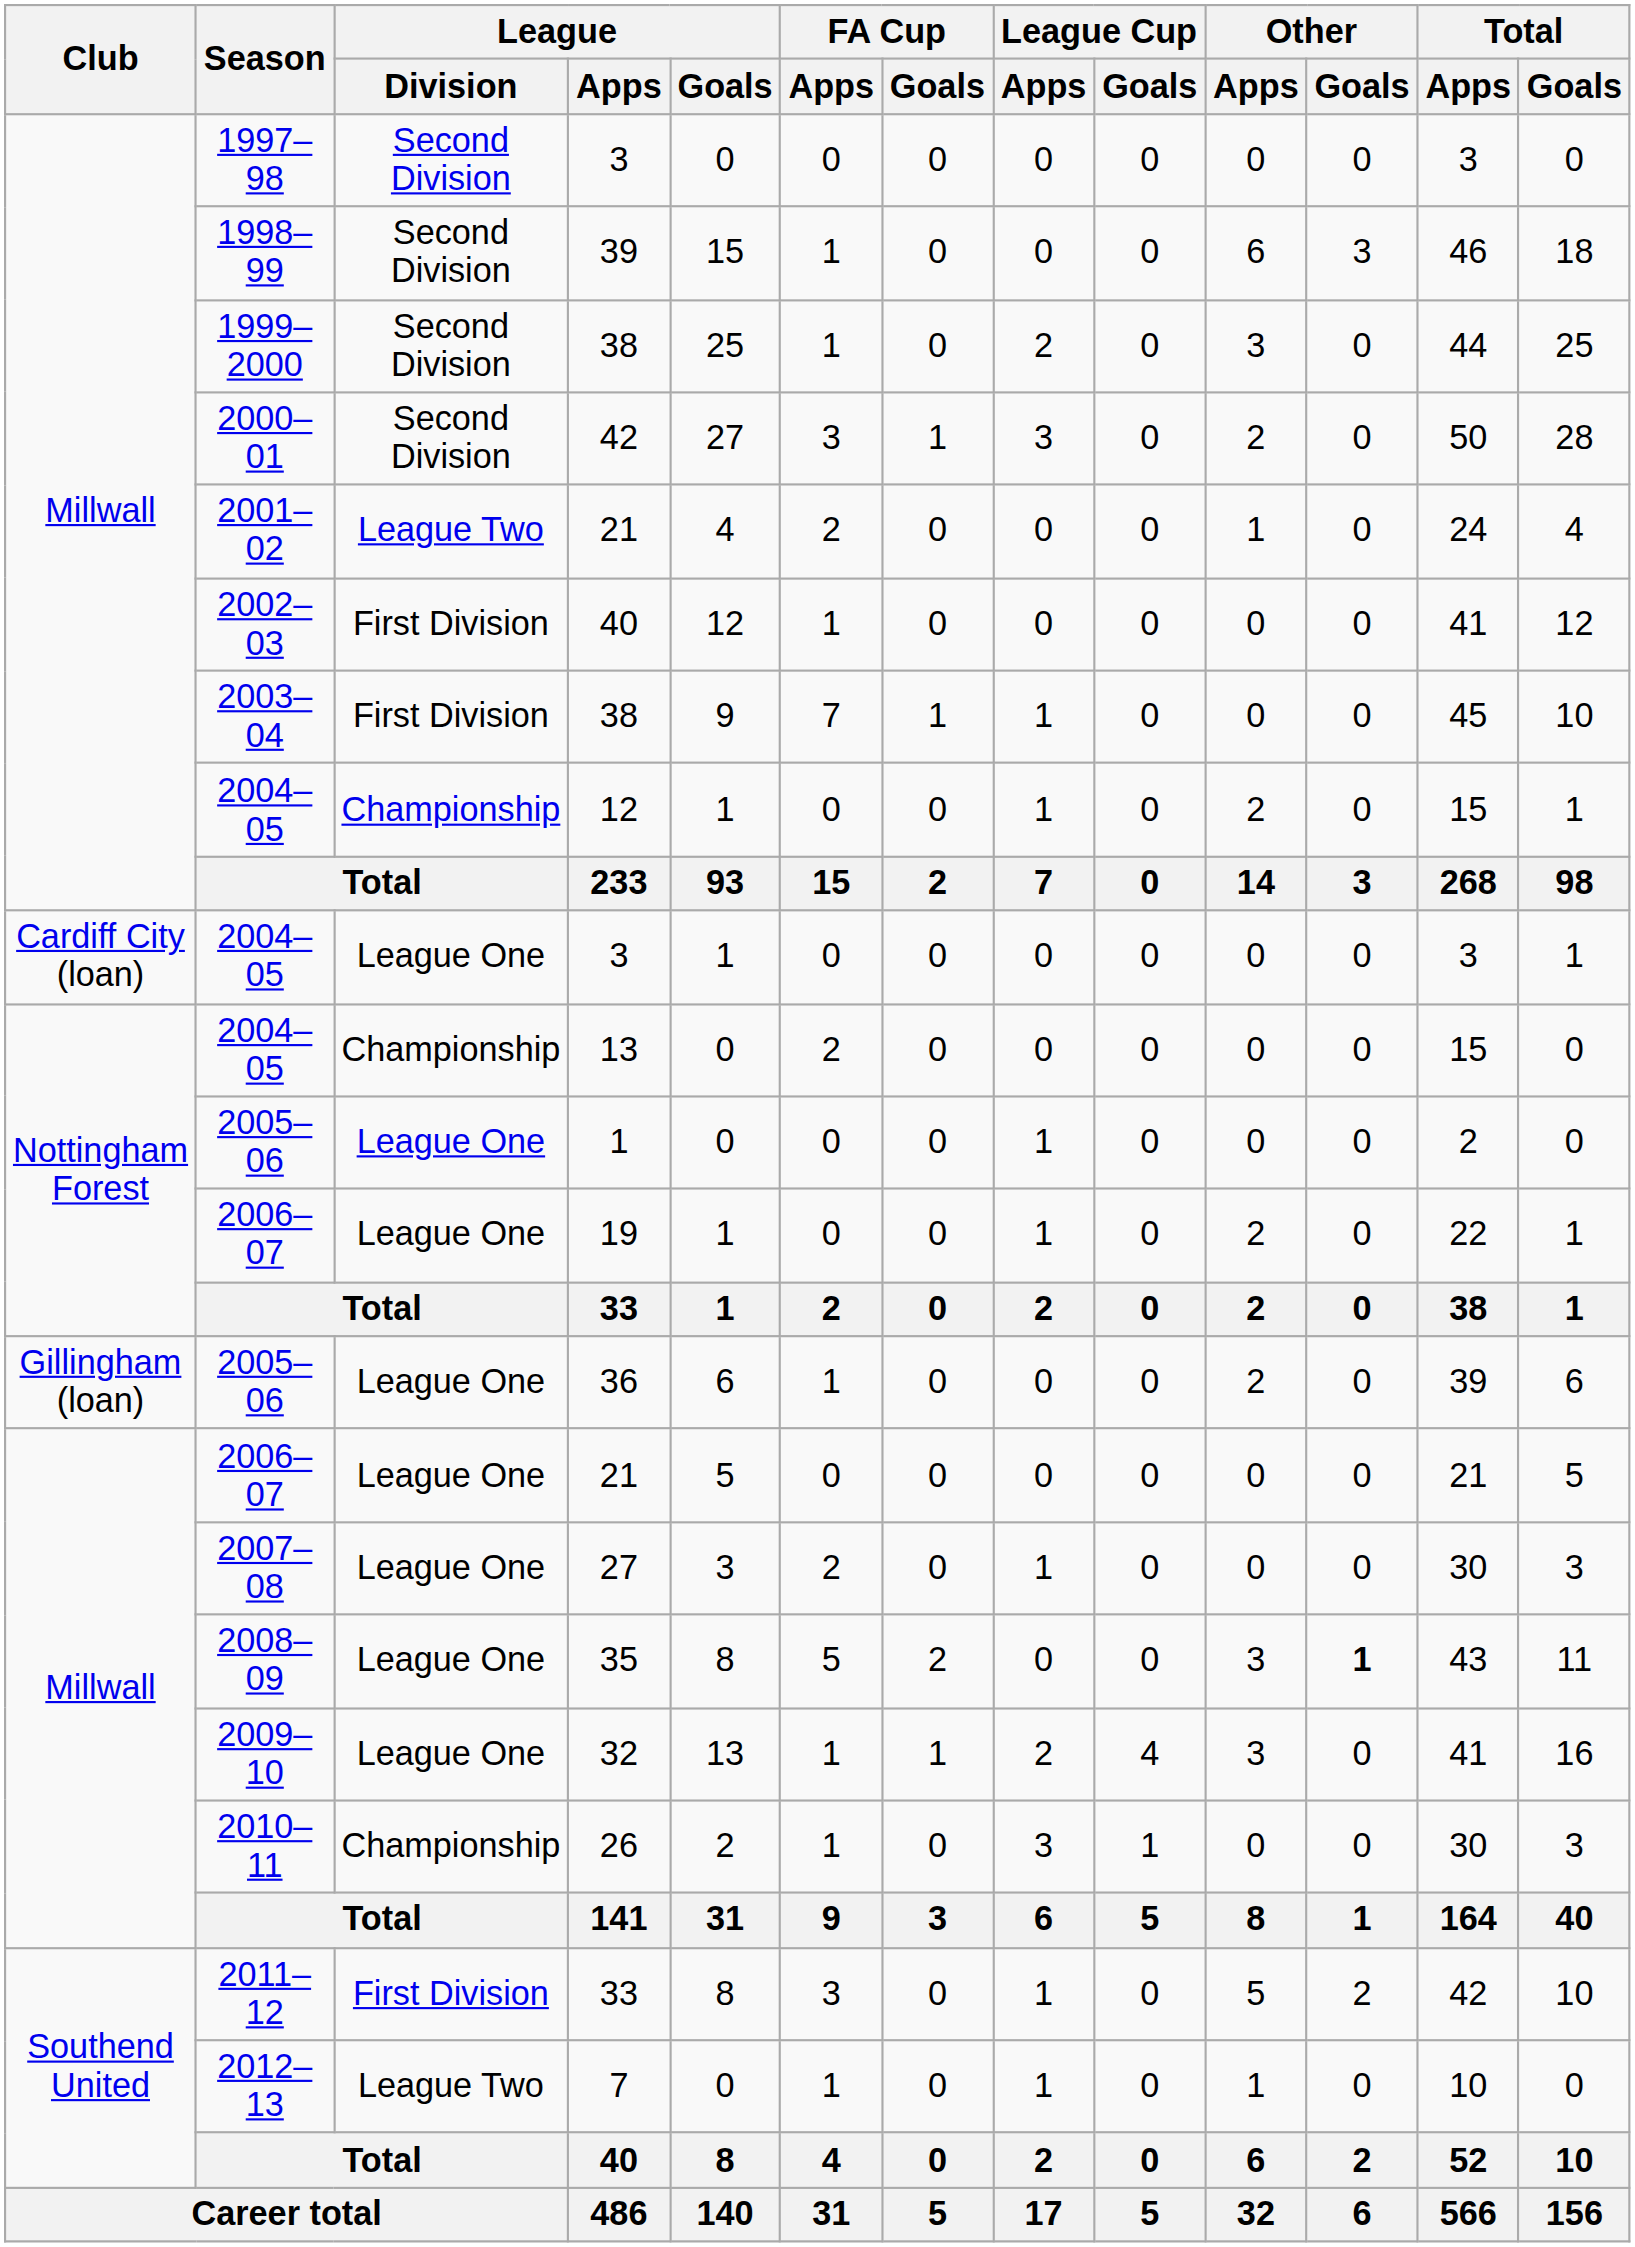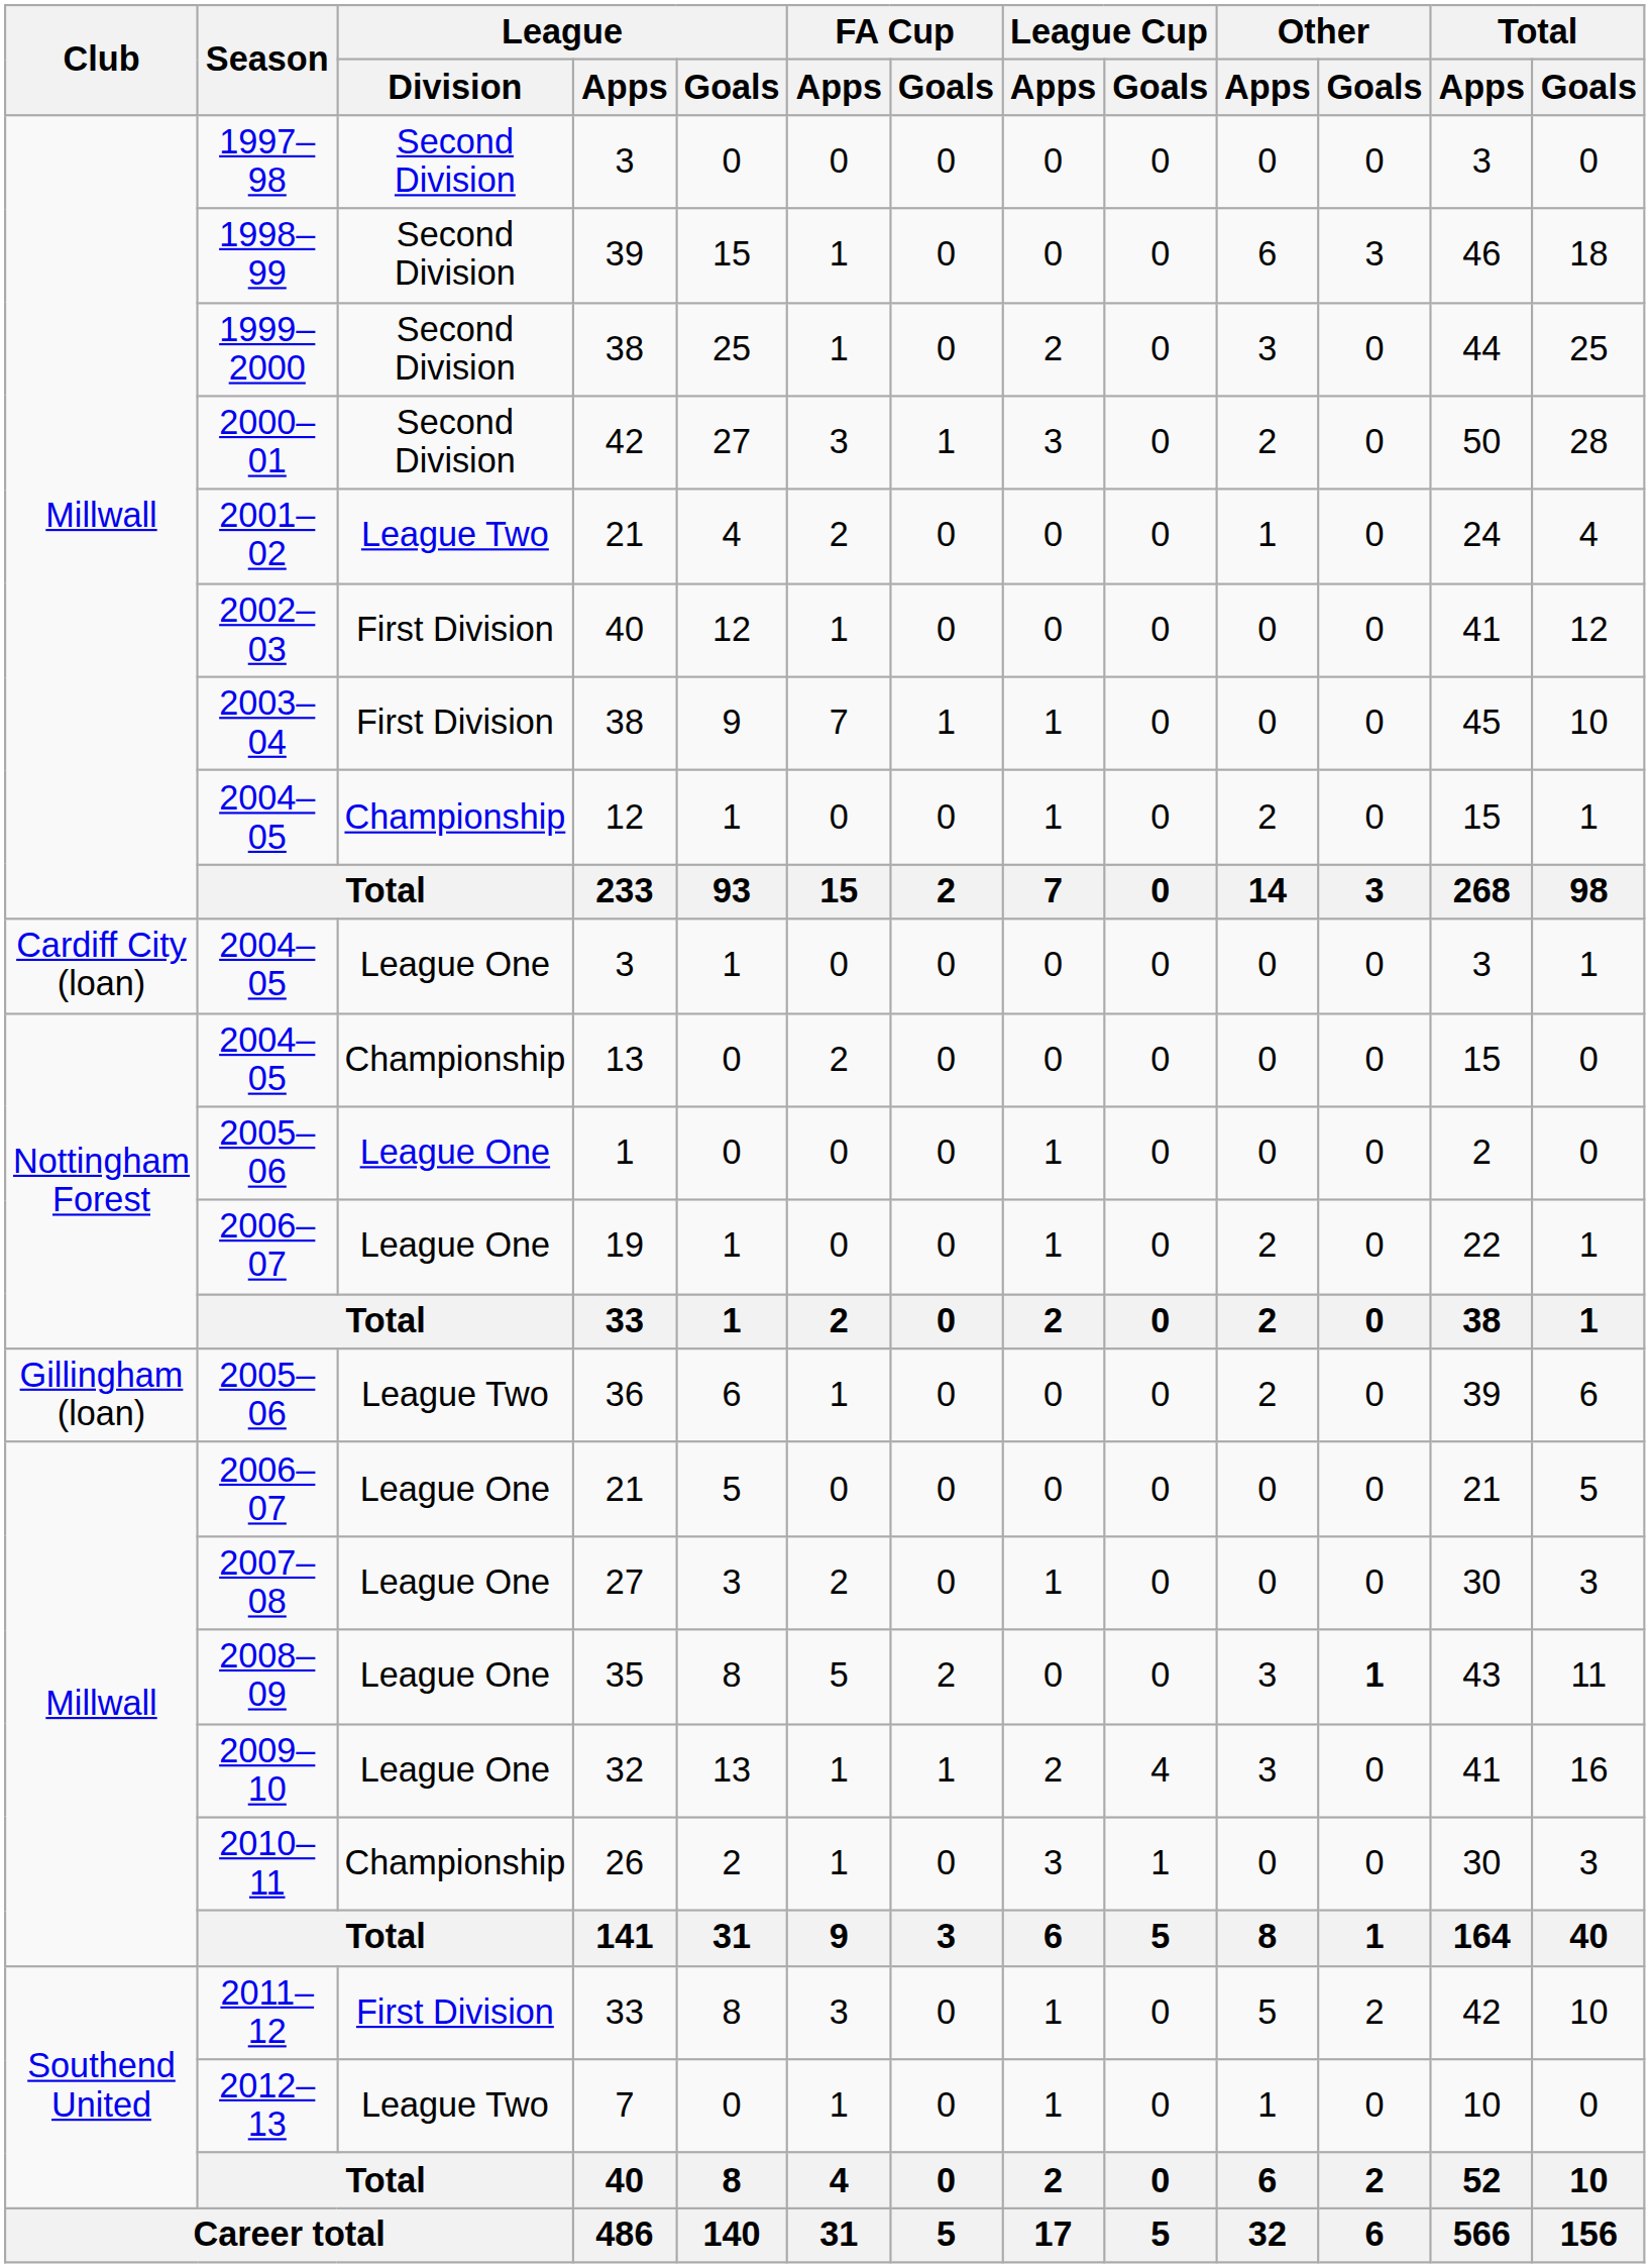36 | League / Division: League One -> League Two
